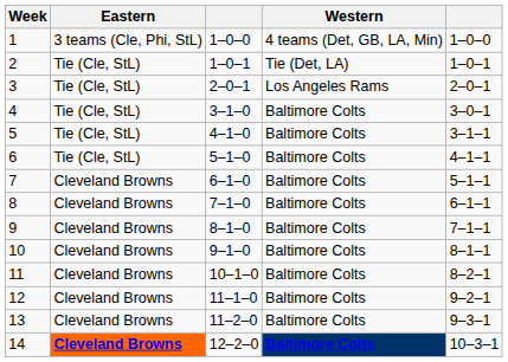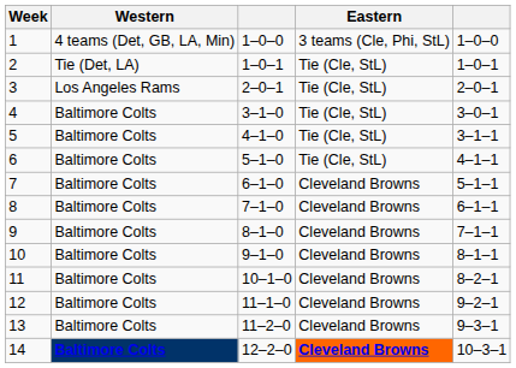columns swapped: Western <-> Eastern
